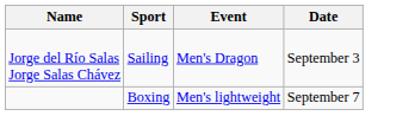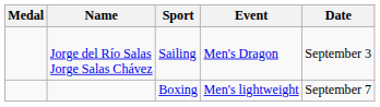+ column: Medal
